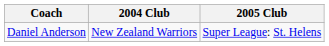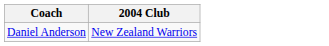- column: 2005 Club | Super League: St. Helens
